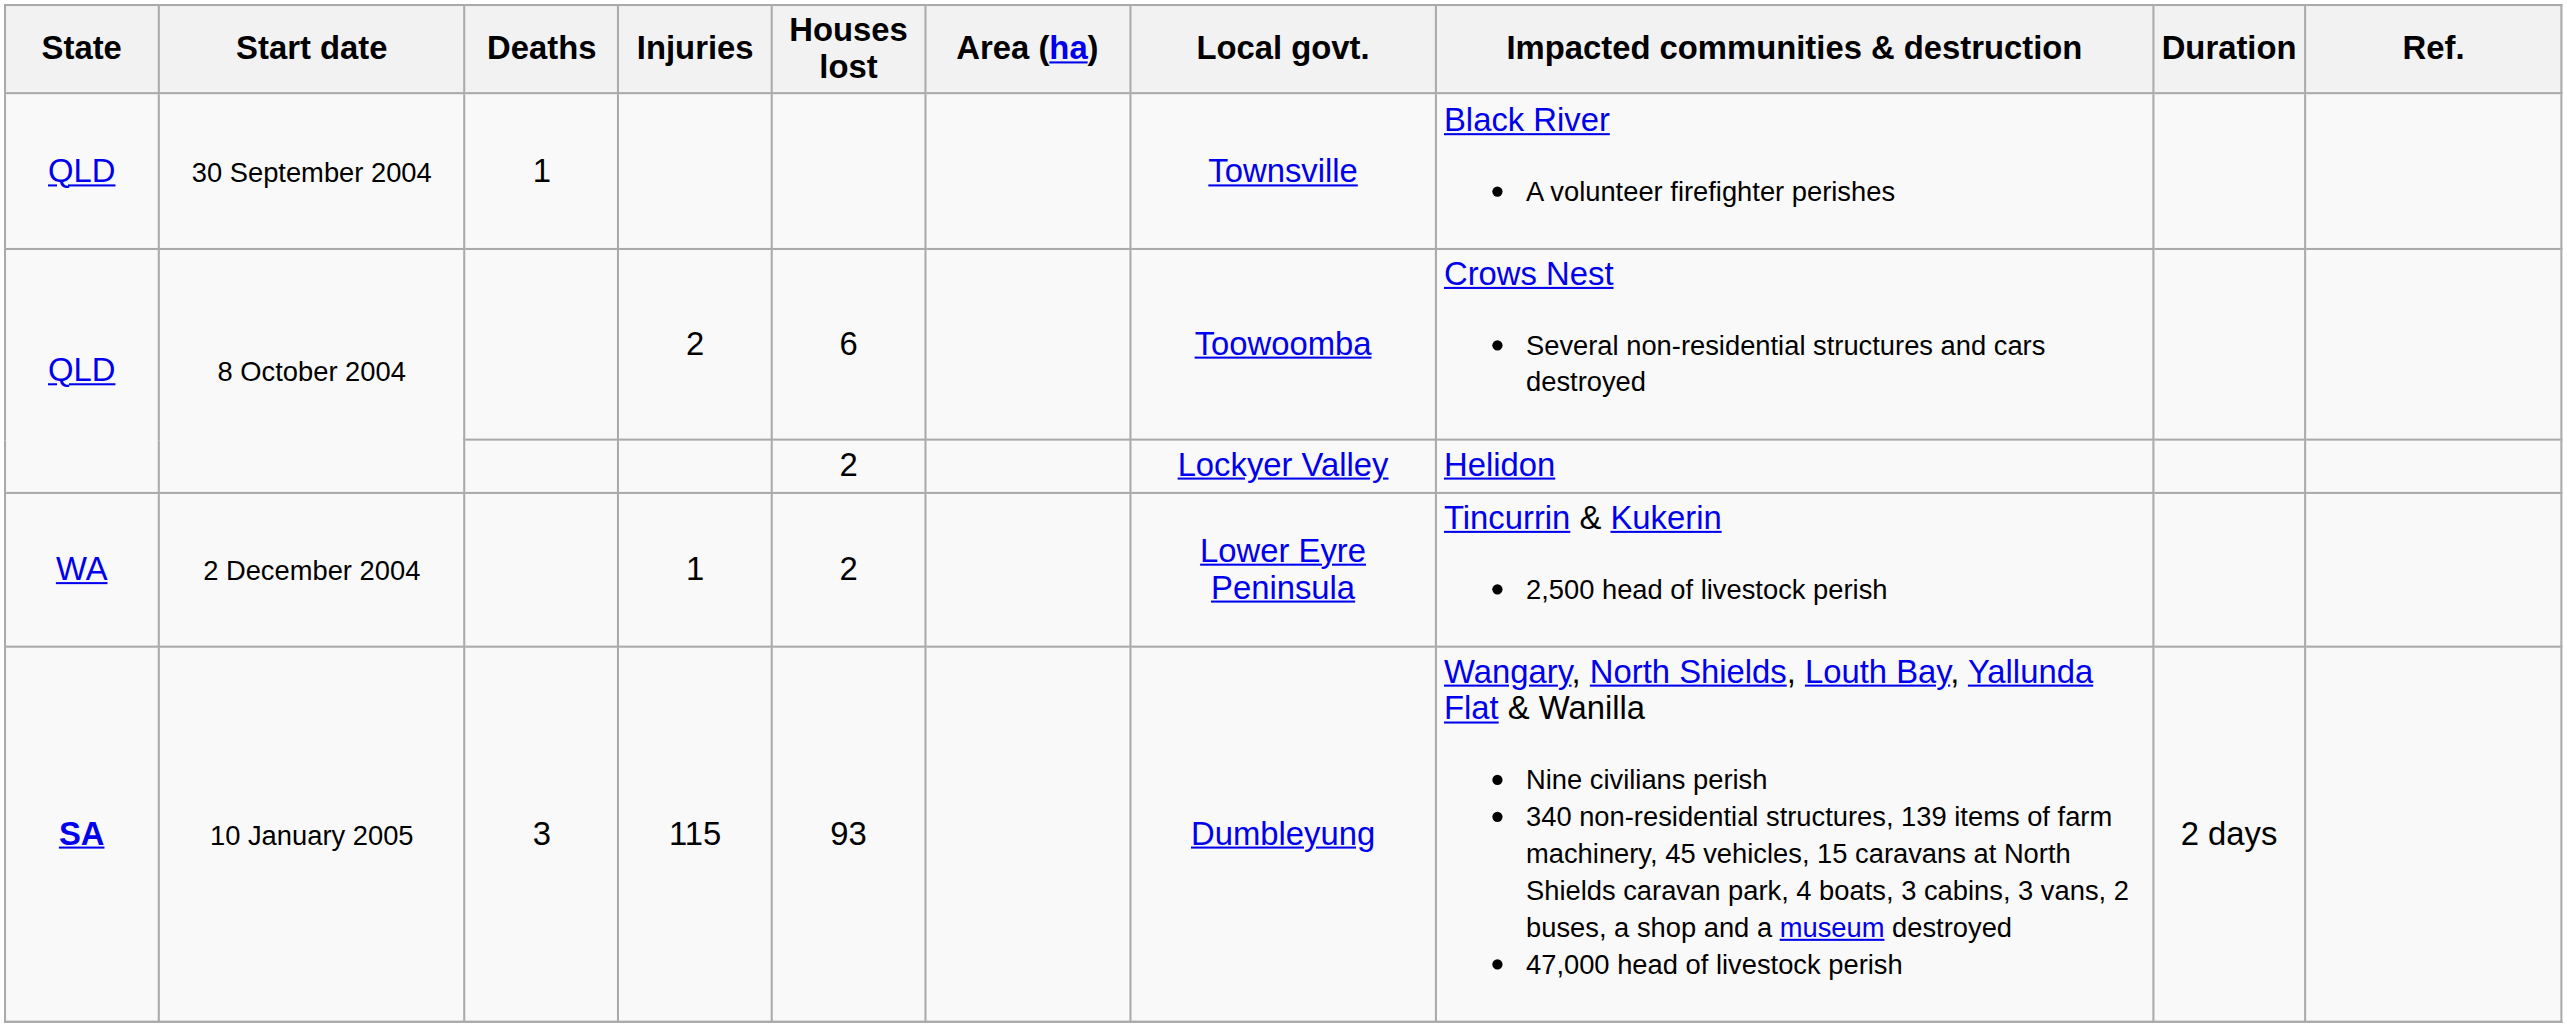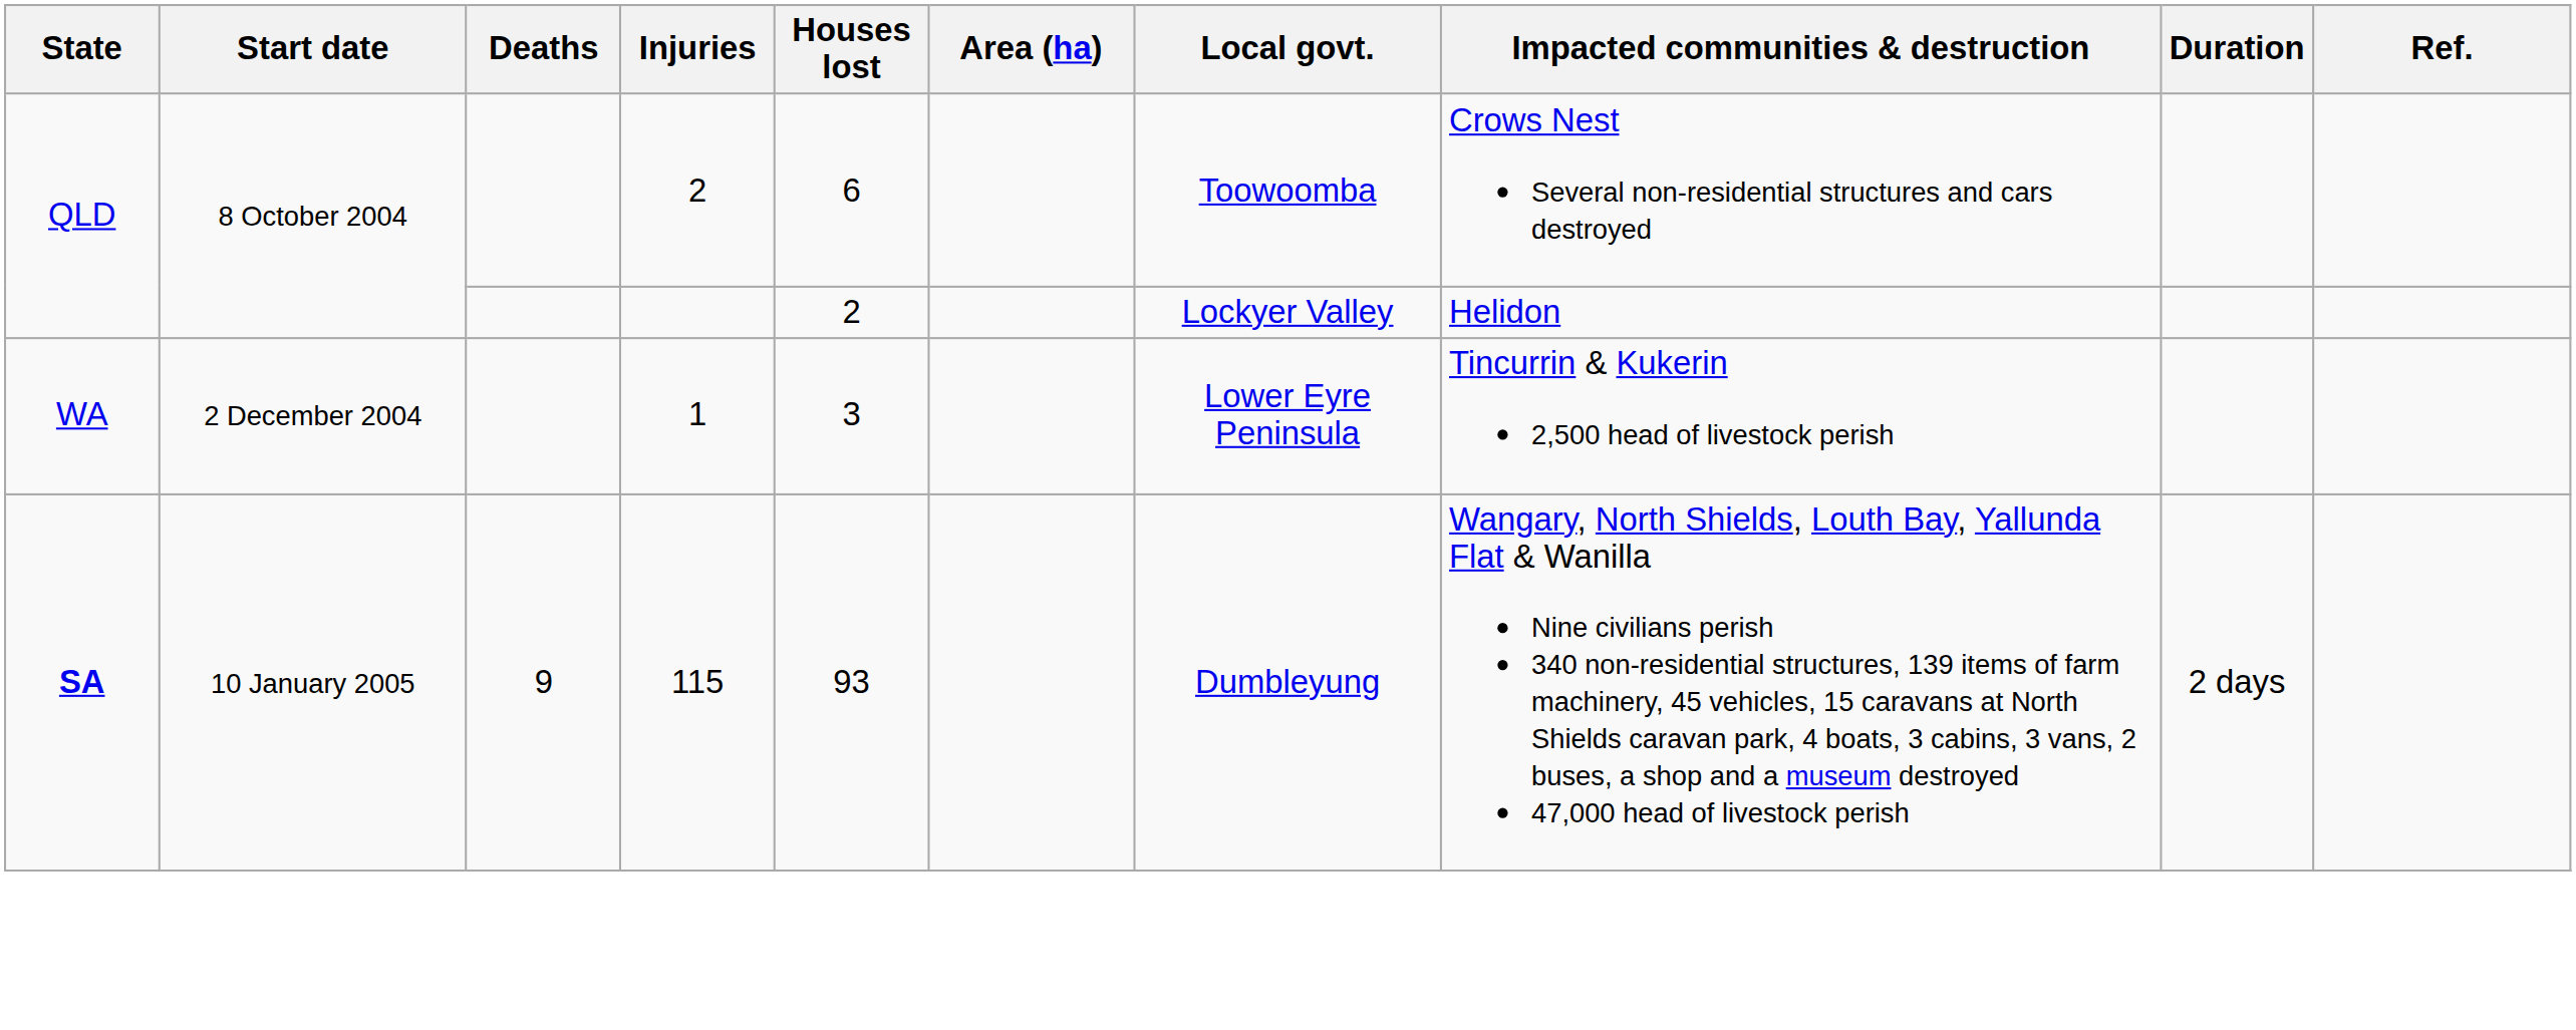- row: QLD | 30 September 2004 | 1 | Townsville | Black River A volunteer firefighter perishes
2 December 2004 | Houses lost: 2 -> 3
10 January 2005 | Deaths: 3 -> 9
